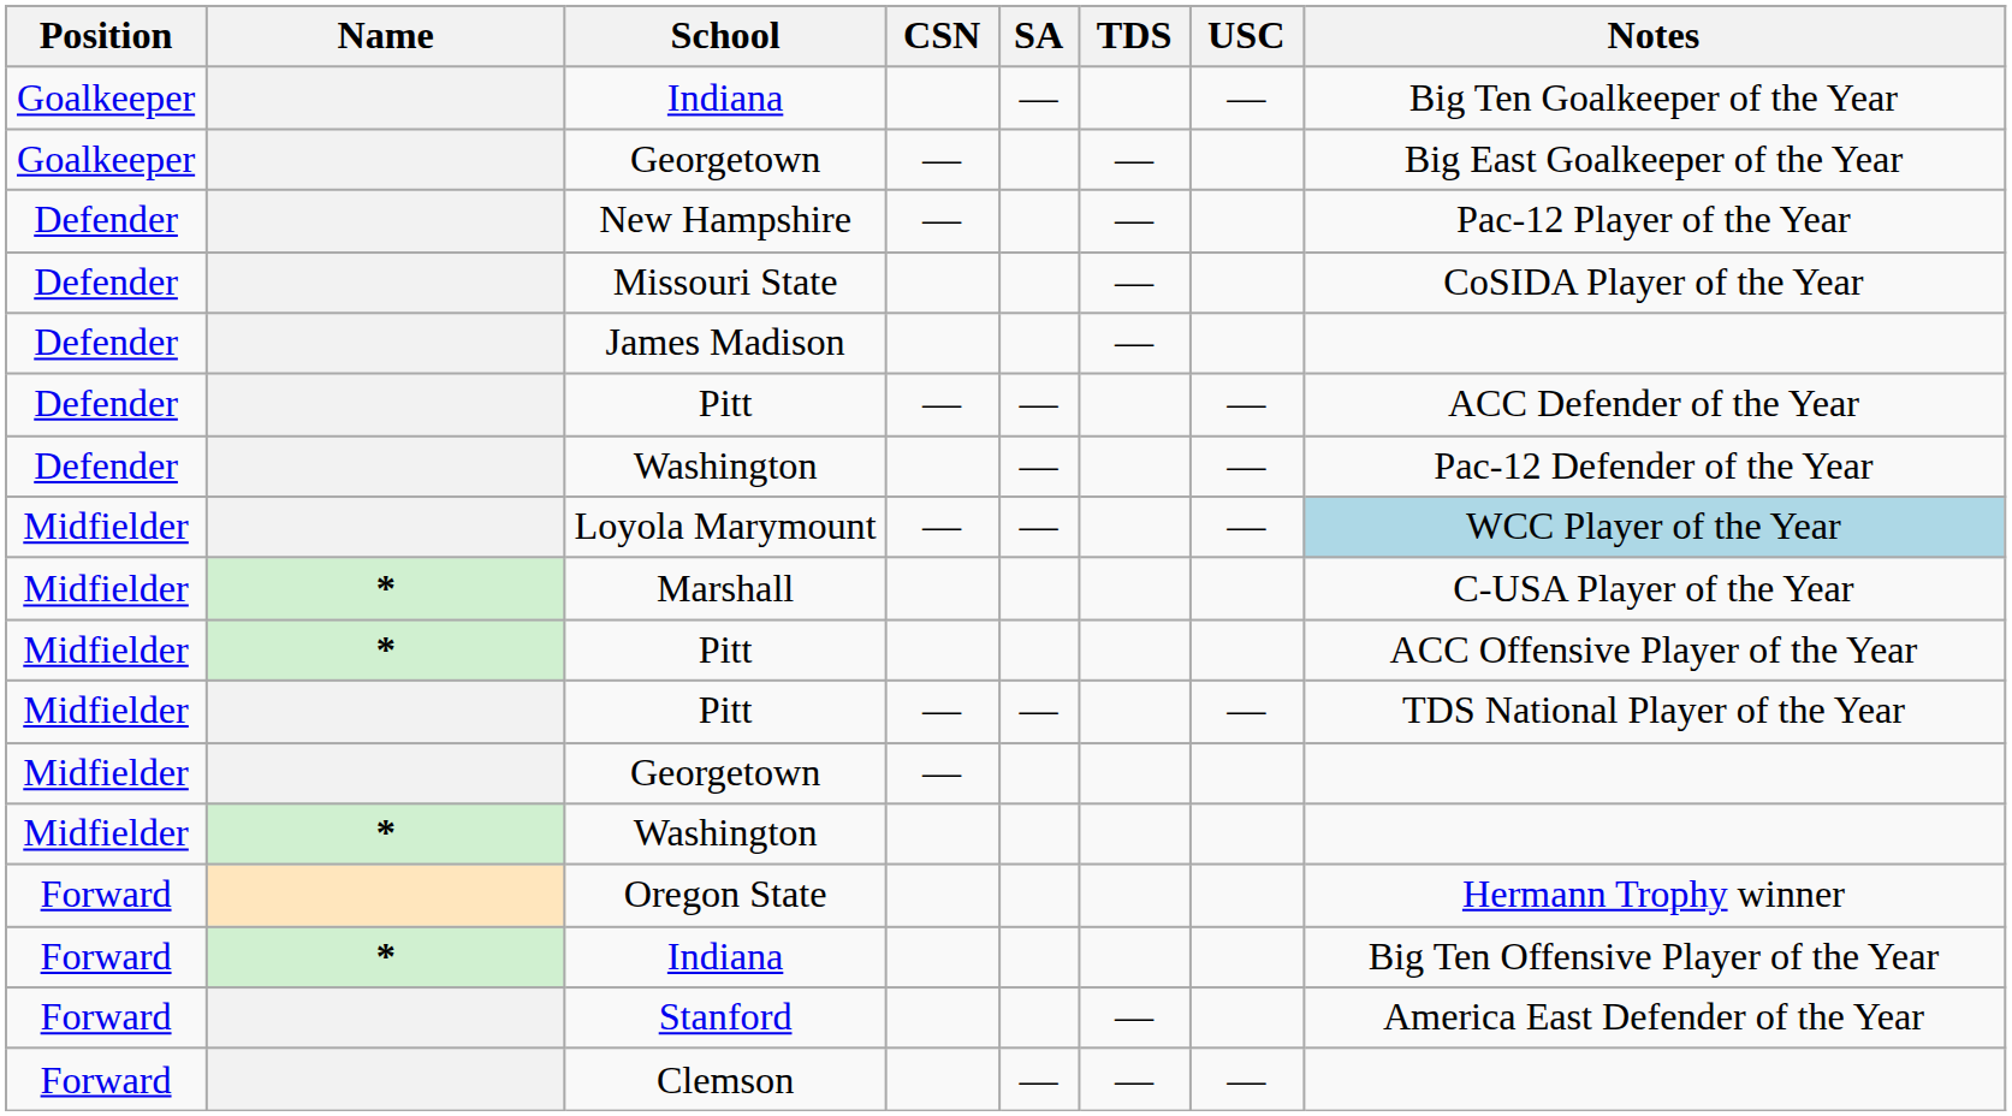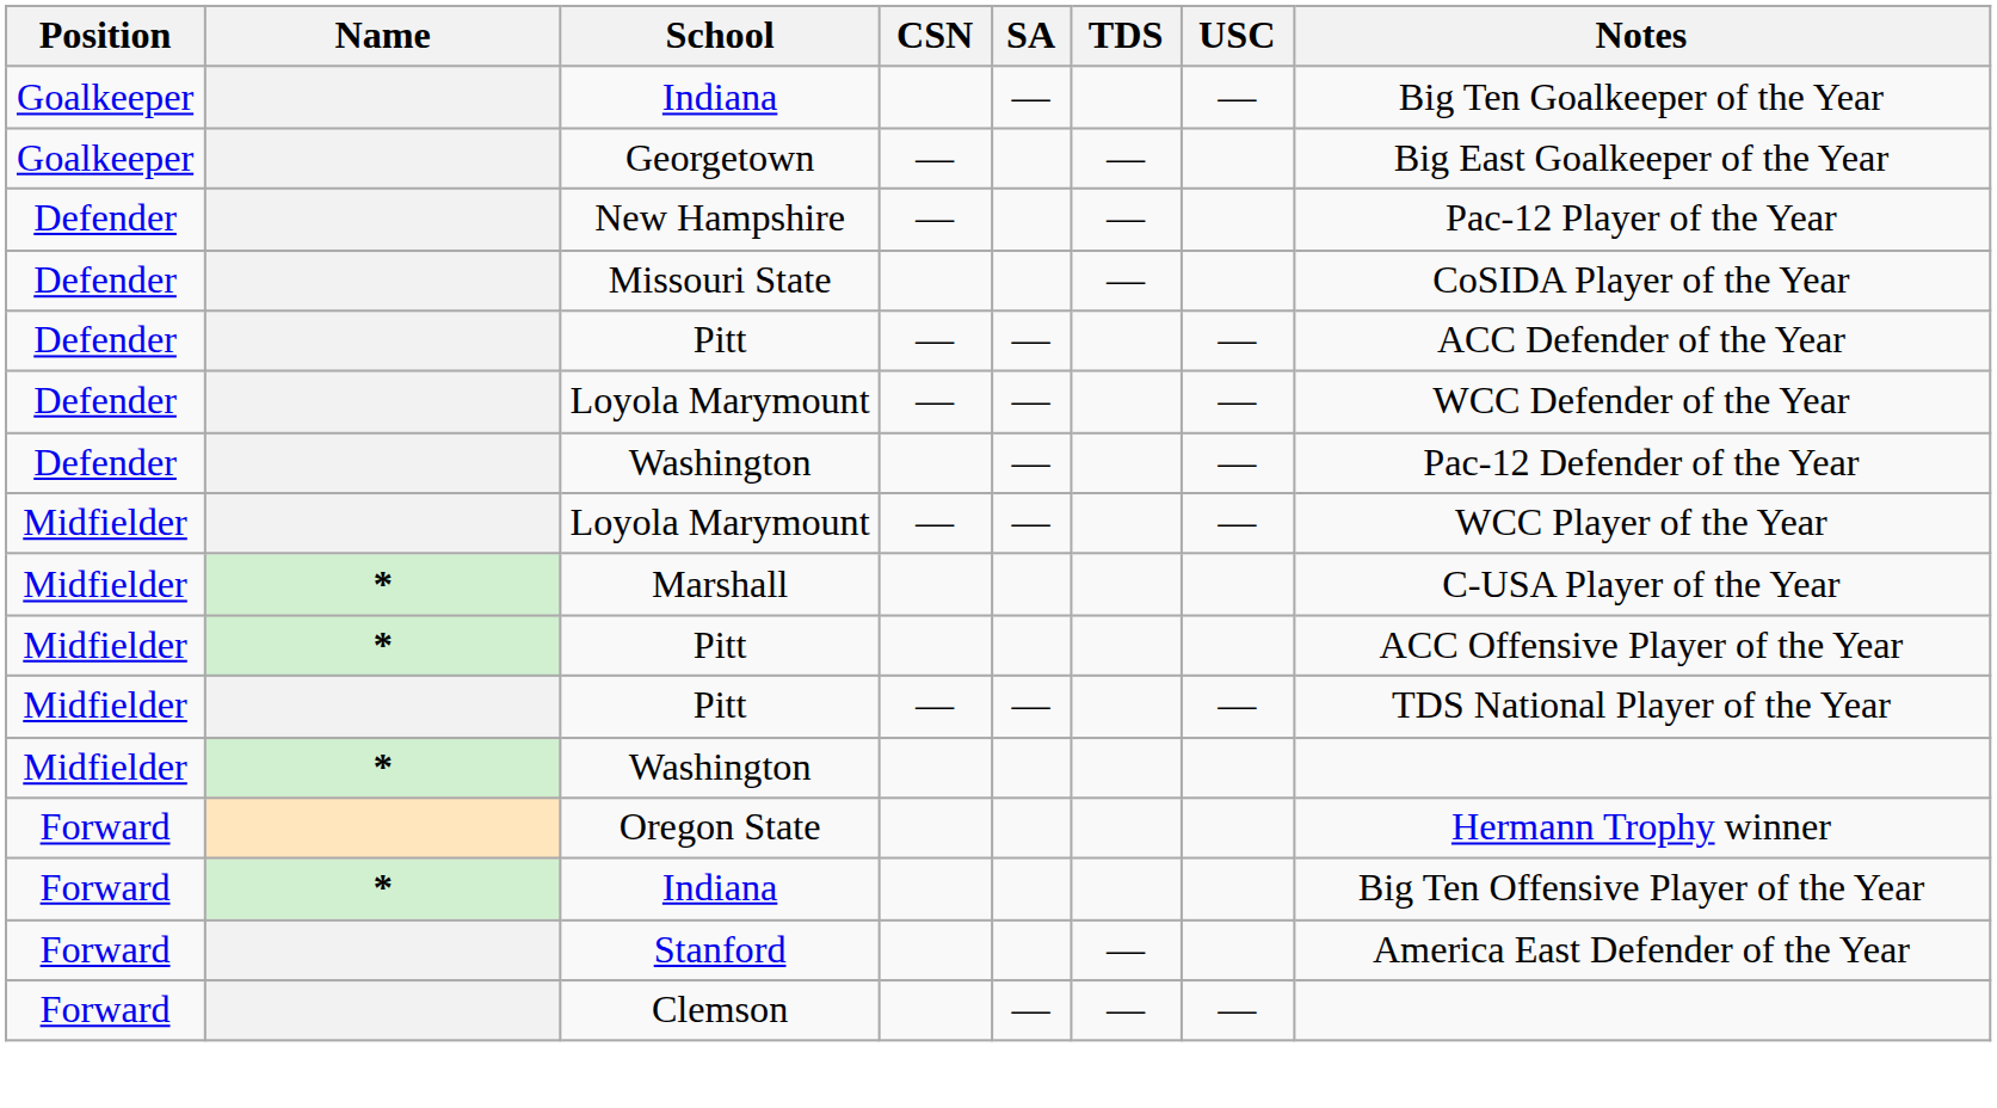- row: Defender | James Madison | —
+ row: Defender | Loyola Marymount | — | — | — | WCC Defender of the Year
Midfielder / Loyola Marymount | Notes: lightblue background -> no background
- row: Midfielder | Georgetown | —
